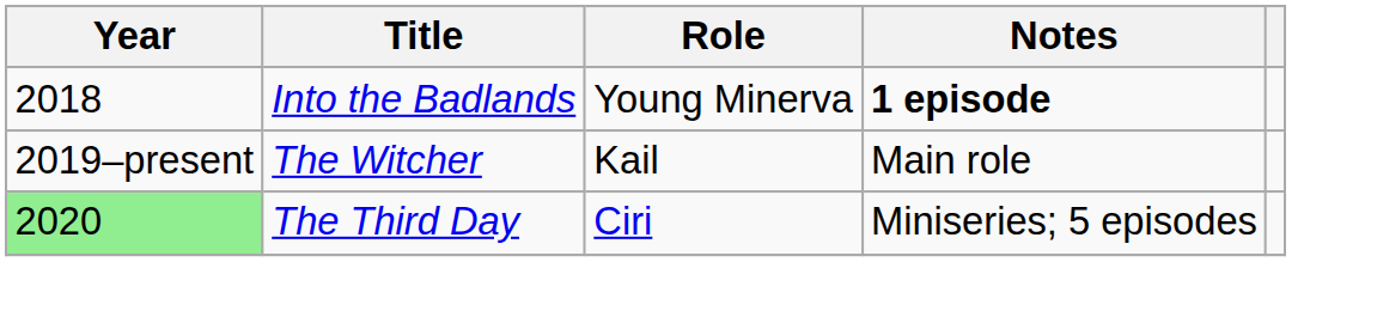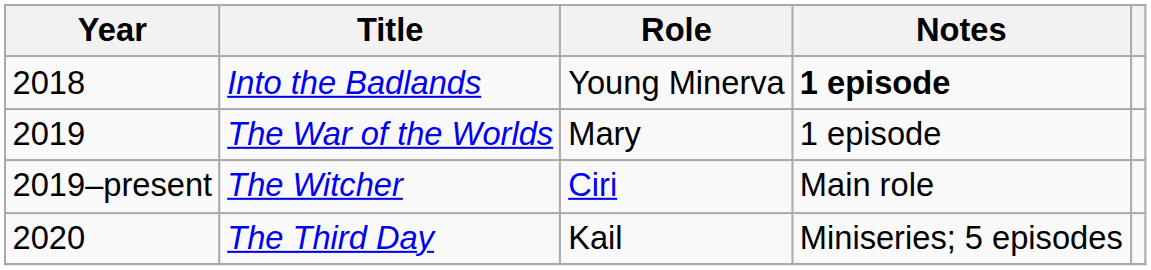+ row: 2019 | The War of the Worlds | Mary | 1 episode
The Witcher | Role: Kail -> Ciri
The Third Day | Year: lightgreen background -> no background
The Third Day | Role: Ciri -> Kail
